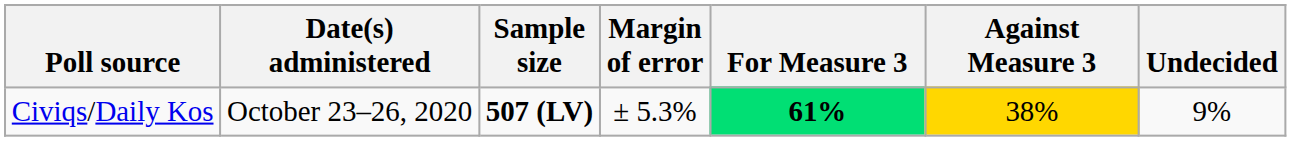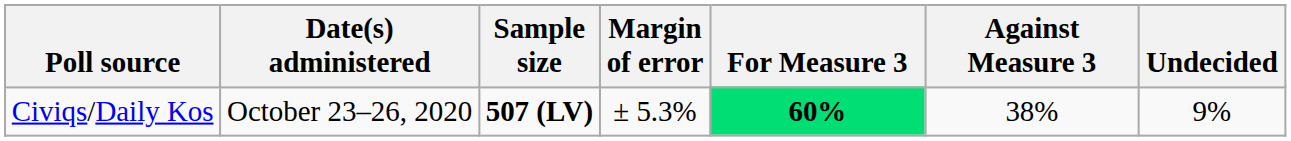Civiqs/Daily Kos | For Measure 3: 61% -> 60%
Civiqs/Daily Kos | Against Measure 3: gold background -> no background
